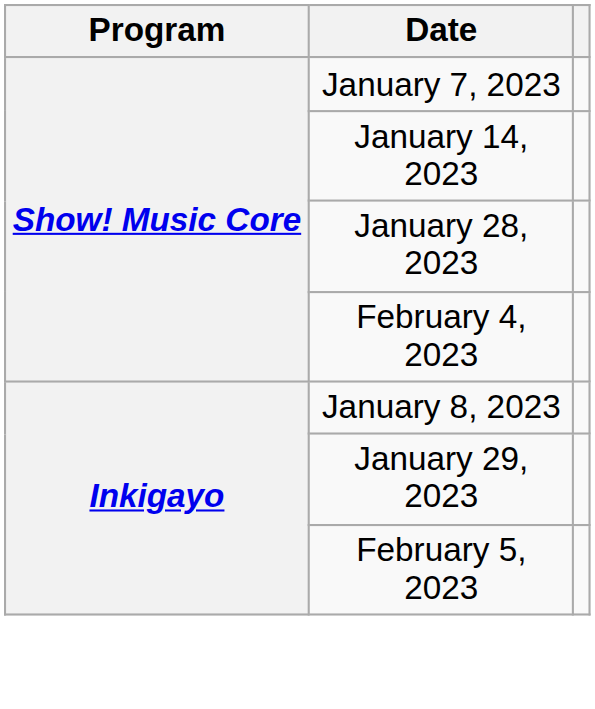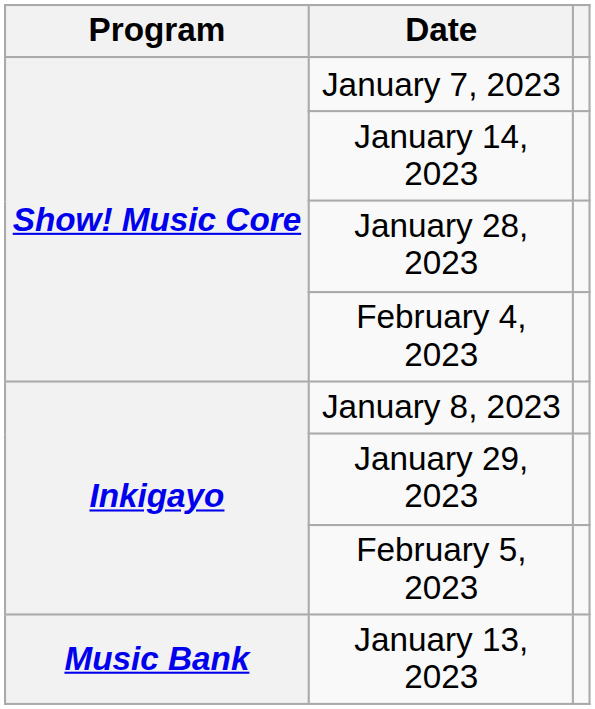+ row: Music Bank | January 13, 2023
